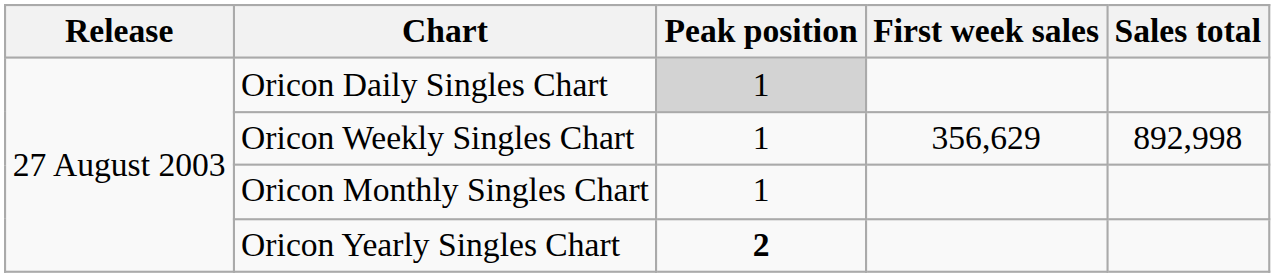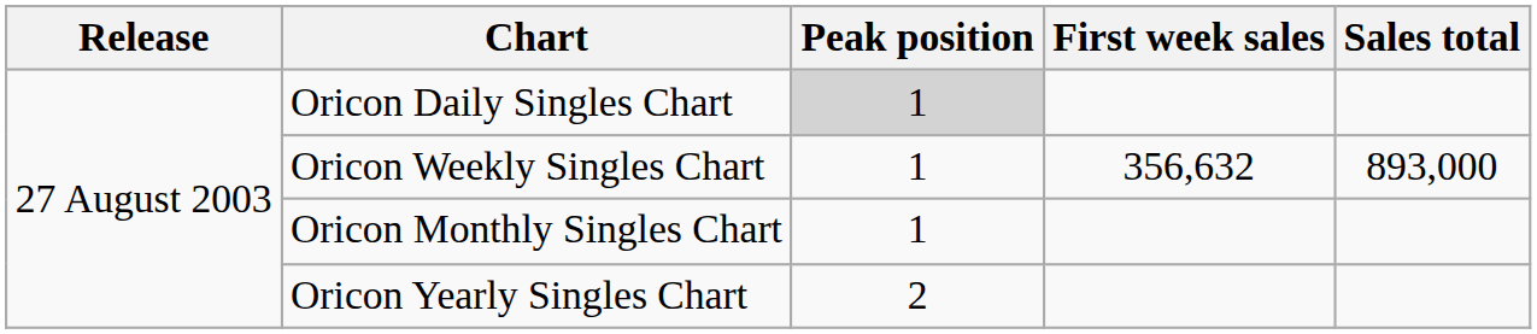Oricon Weekly Singles Chart | First week sales: 356,629 -> 356,632
Oricon Weekly Singles Chart | Sales total: 892,998 -> 893,000
Oricon Yearly Singles Chart | Peak position: bold -> normal
